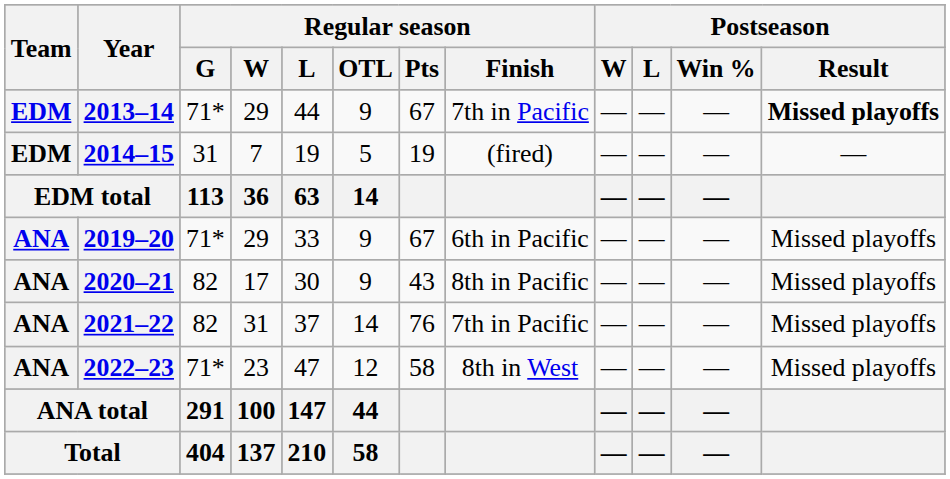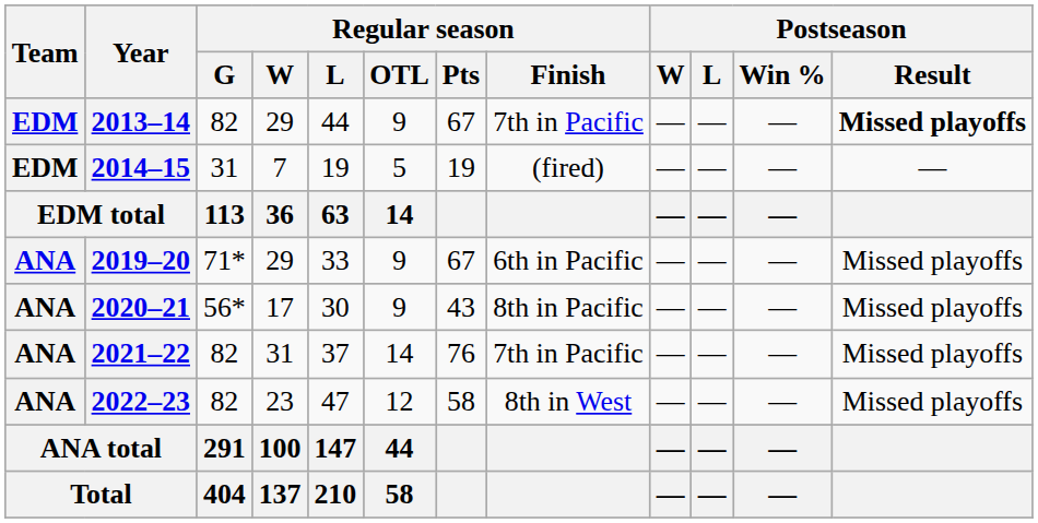2013–14 | Regular season / G: 71* -> 82
2020–21 | Regular season / G: 82 -> 56*
2022–23 | Regular season / G: 71* -> 82
